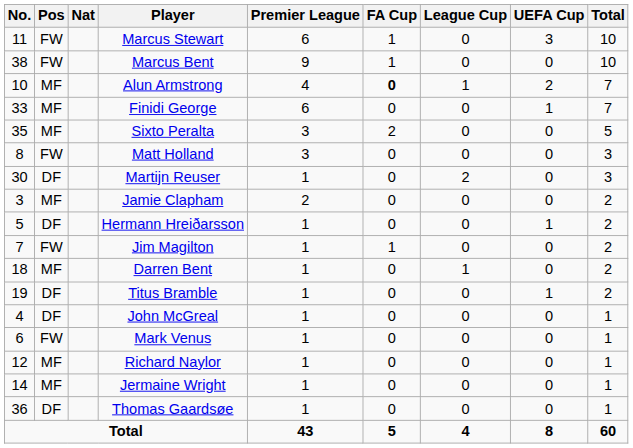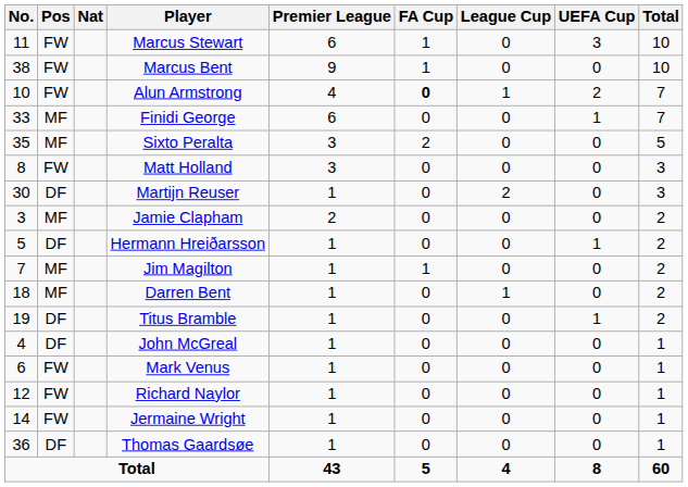Alun Armstrong | Pos: MF -> FW
Jim Magilton | Pos: FW -> MF
Richard Naylor | Pos: MF -> FW
Jermaine Wright | Pos: MF -> FW
